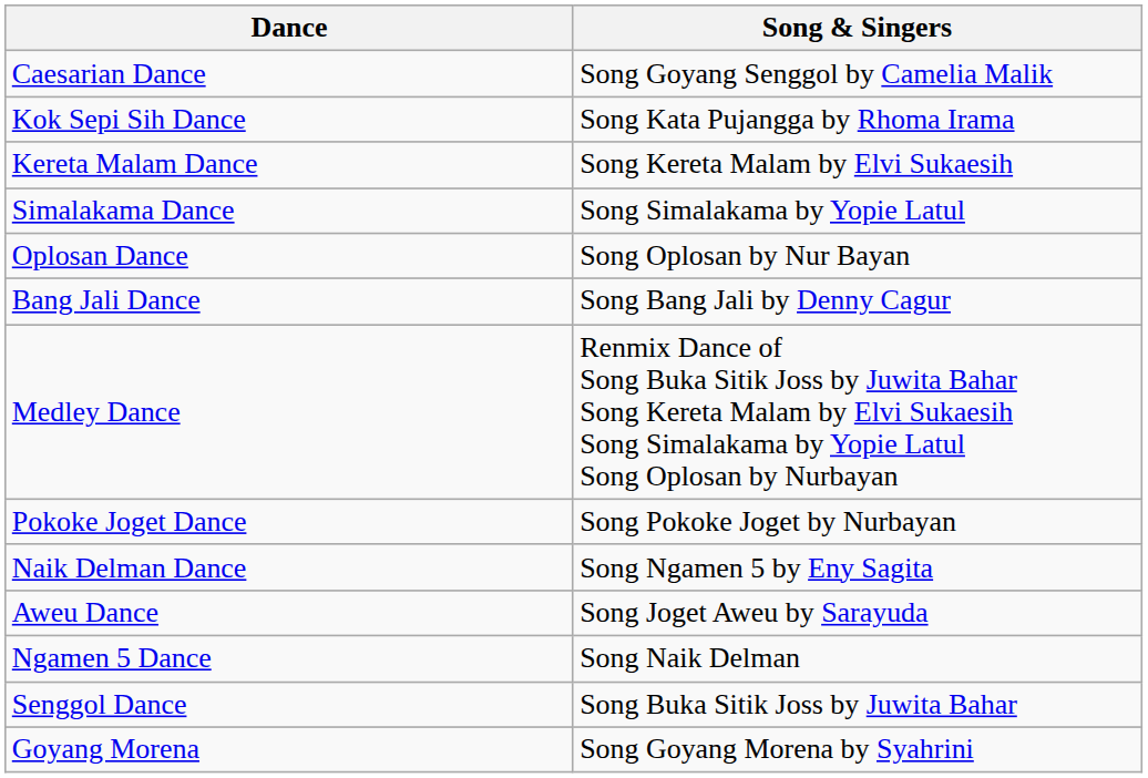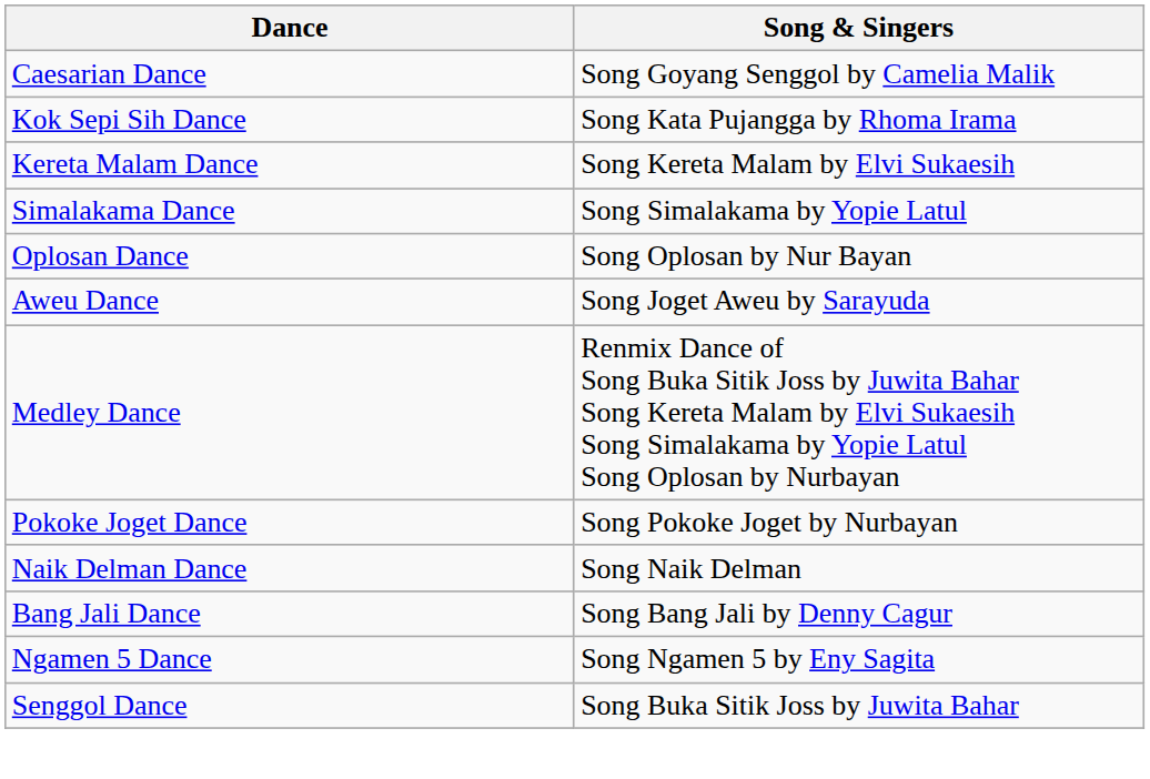rows swapped: Bang Jali Dance <-> Aweu Dance
Naik Delman Dance | Song & Singers: Song Ngamen 5 by Eny Sagita -> Song Naik Delman
Ngamen 5 Dance | Song & Singers: Song Naik Delman -> Song Ngamen 5 by Eny Sagita
- row: Goyang Morena | Song Goyang Morena by Syahrini
